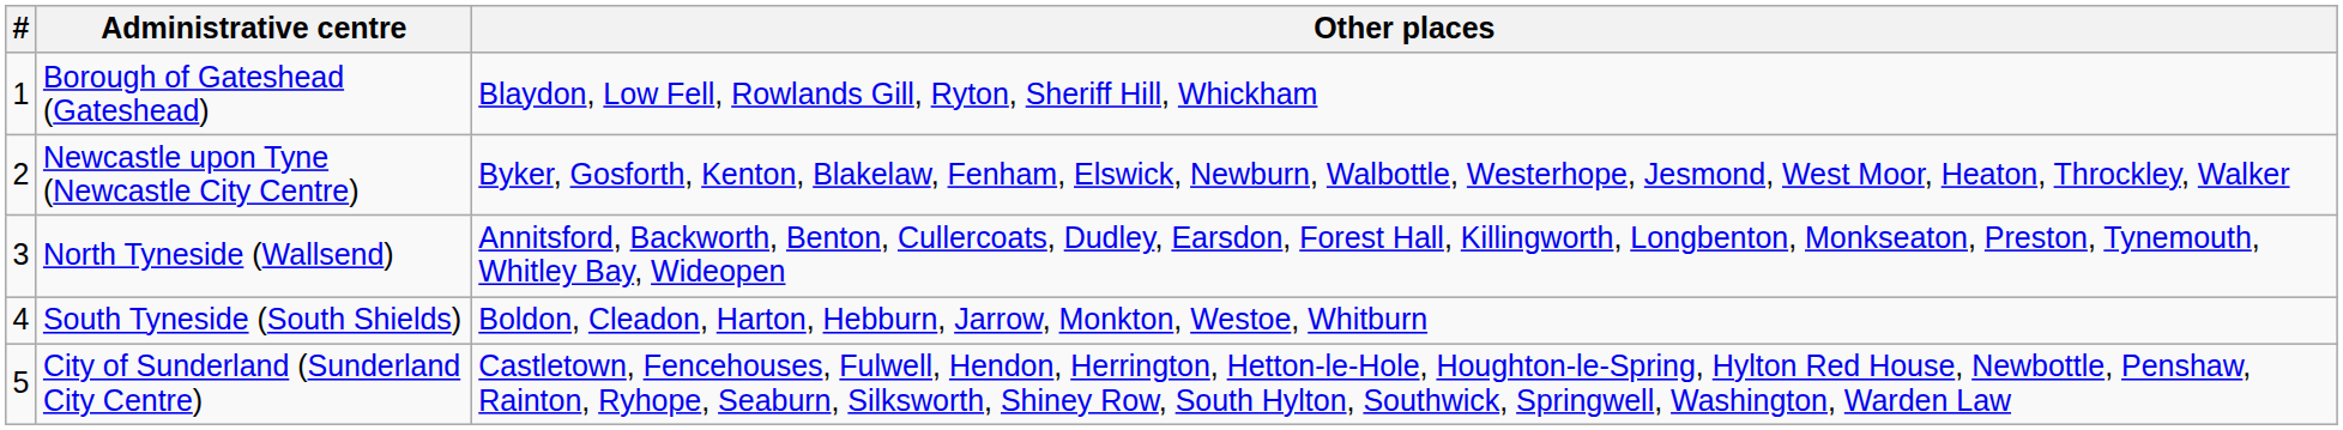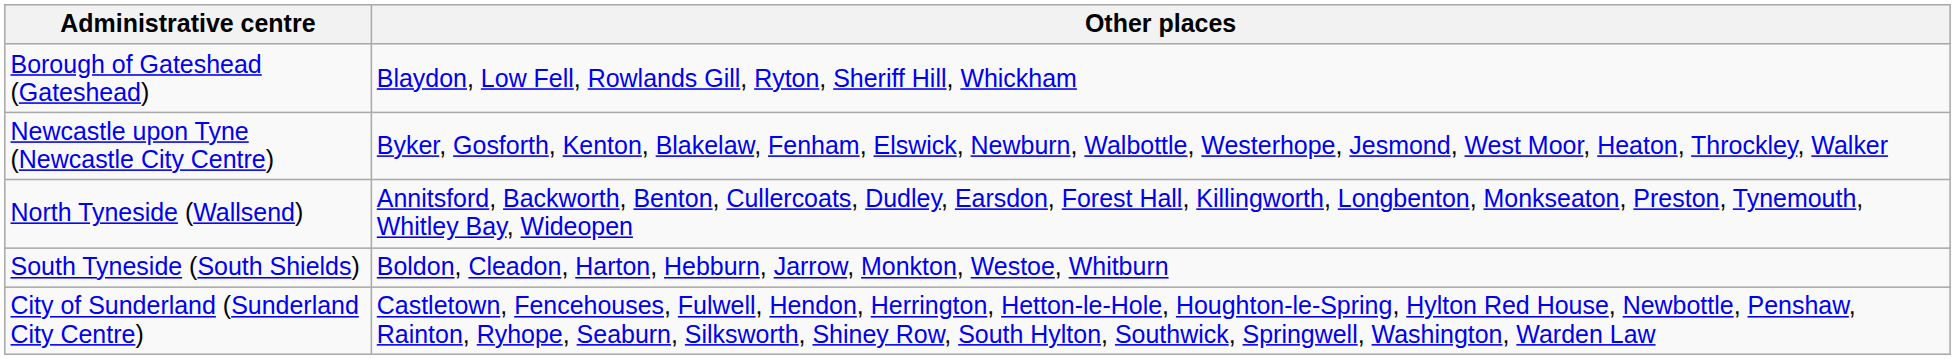- column: # | 1 | 2 | 3 | 4 | 5
